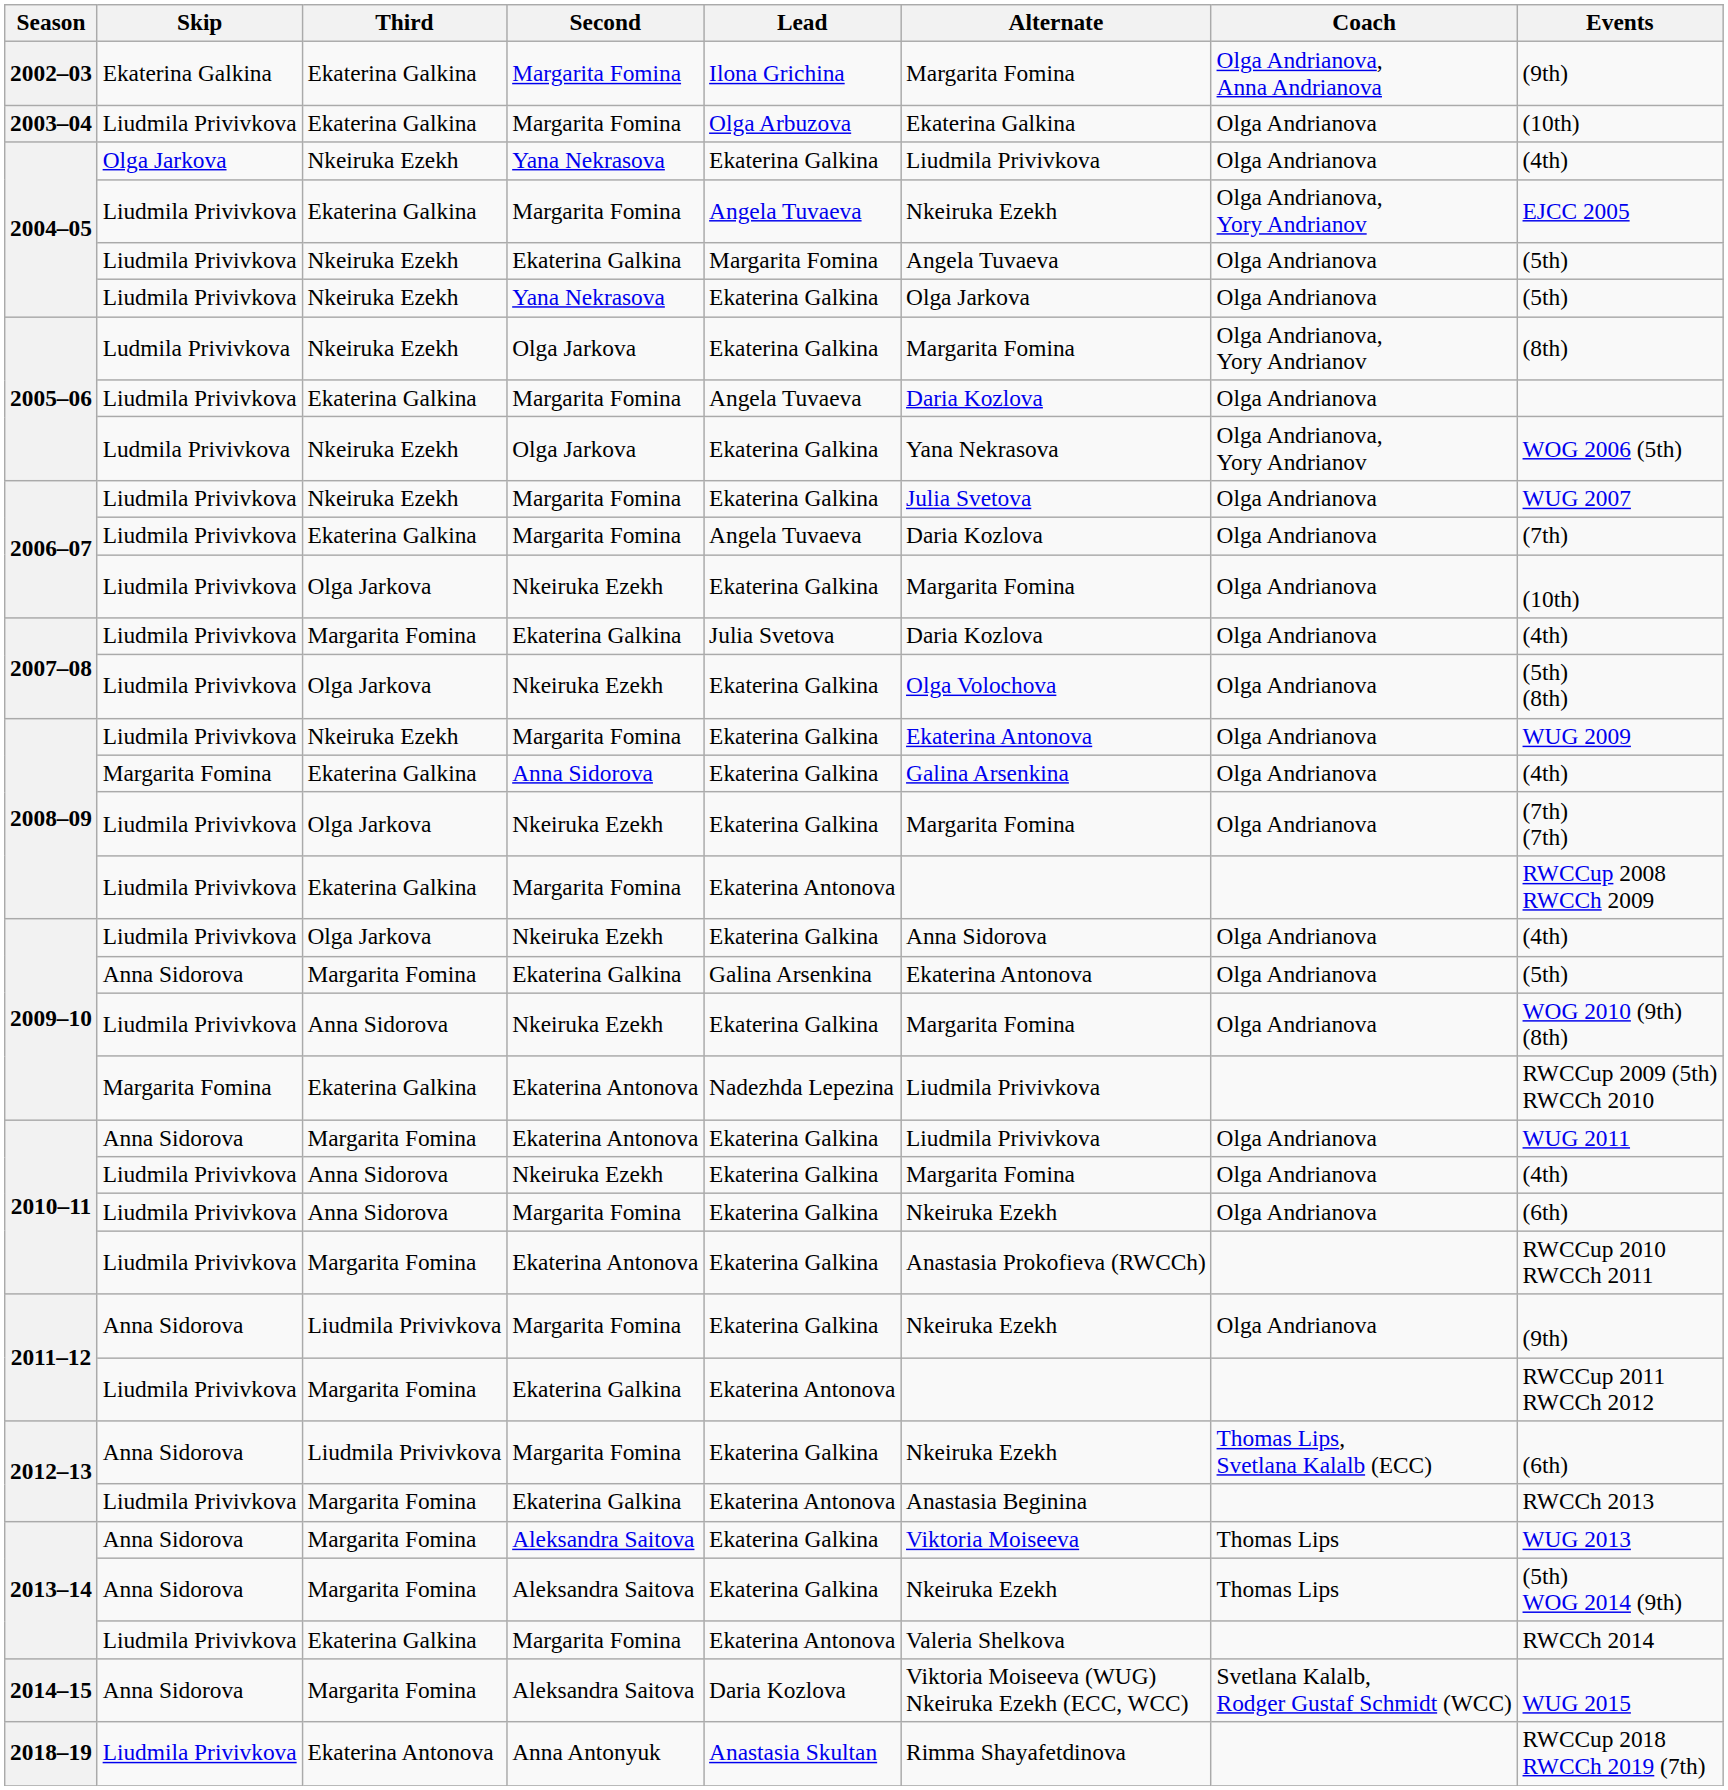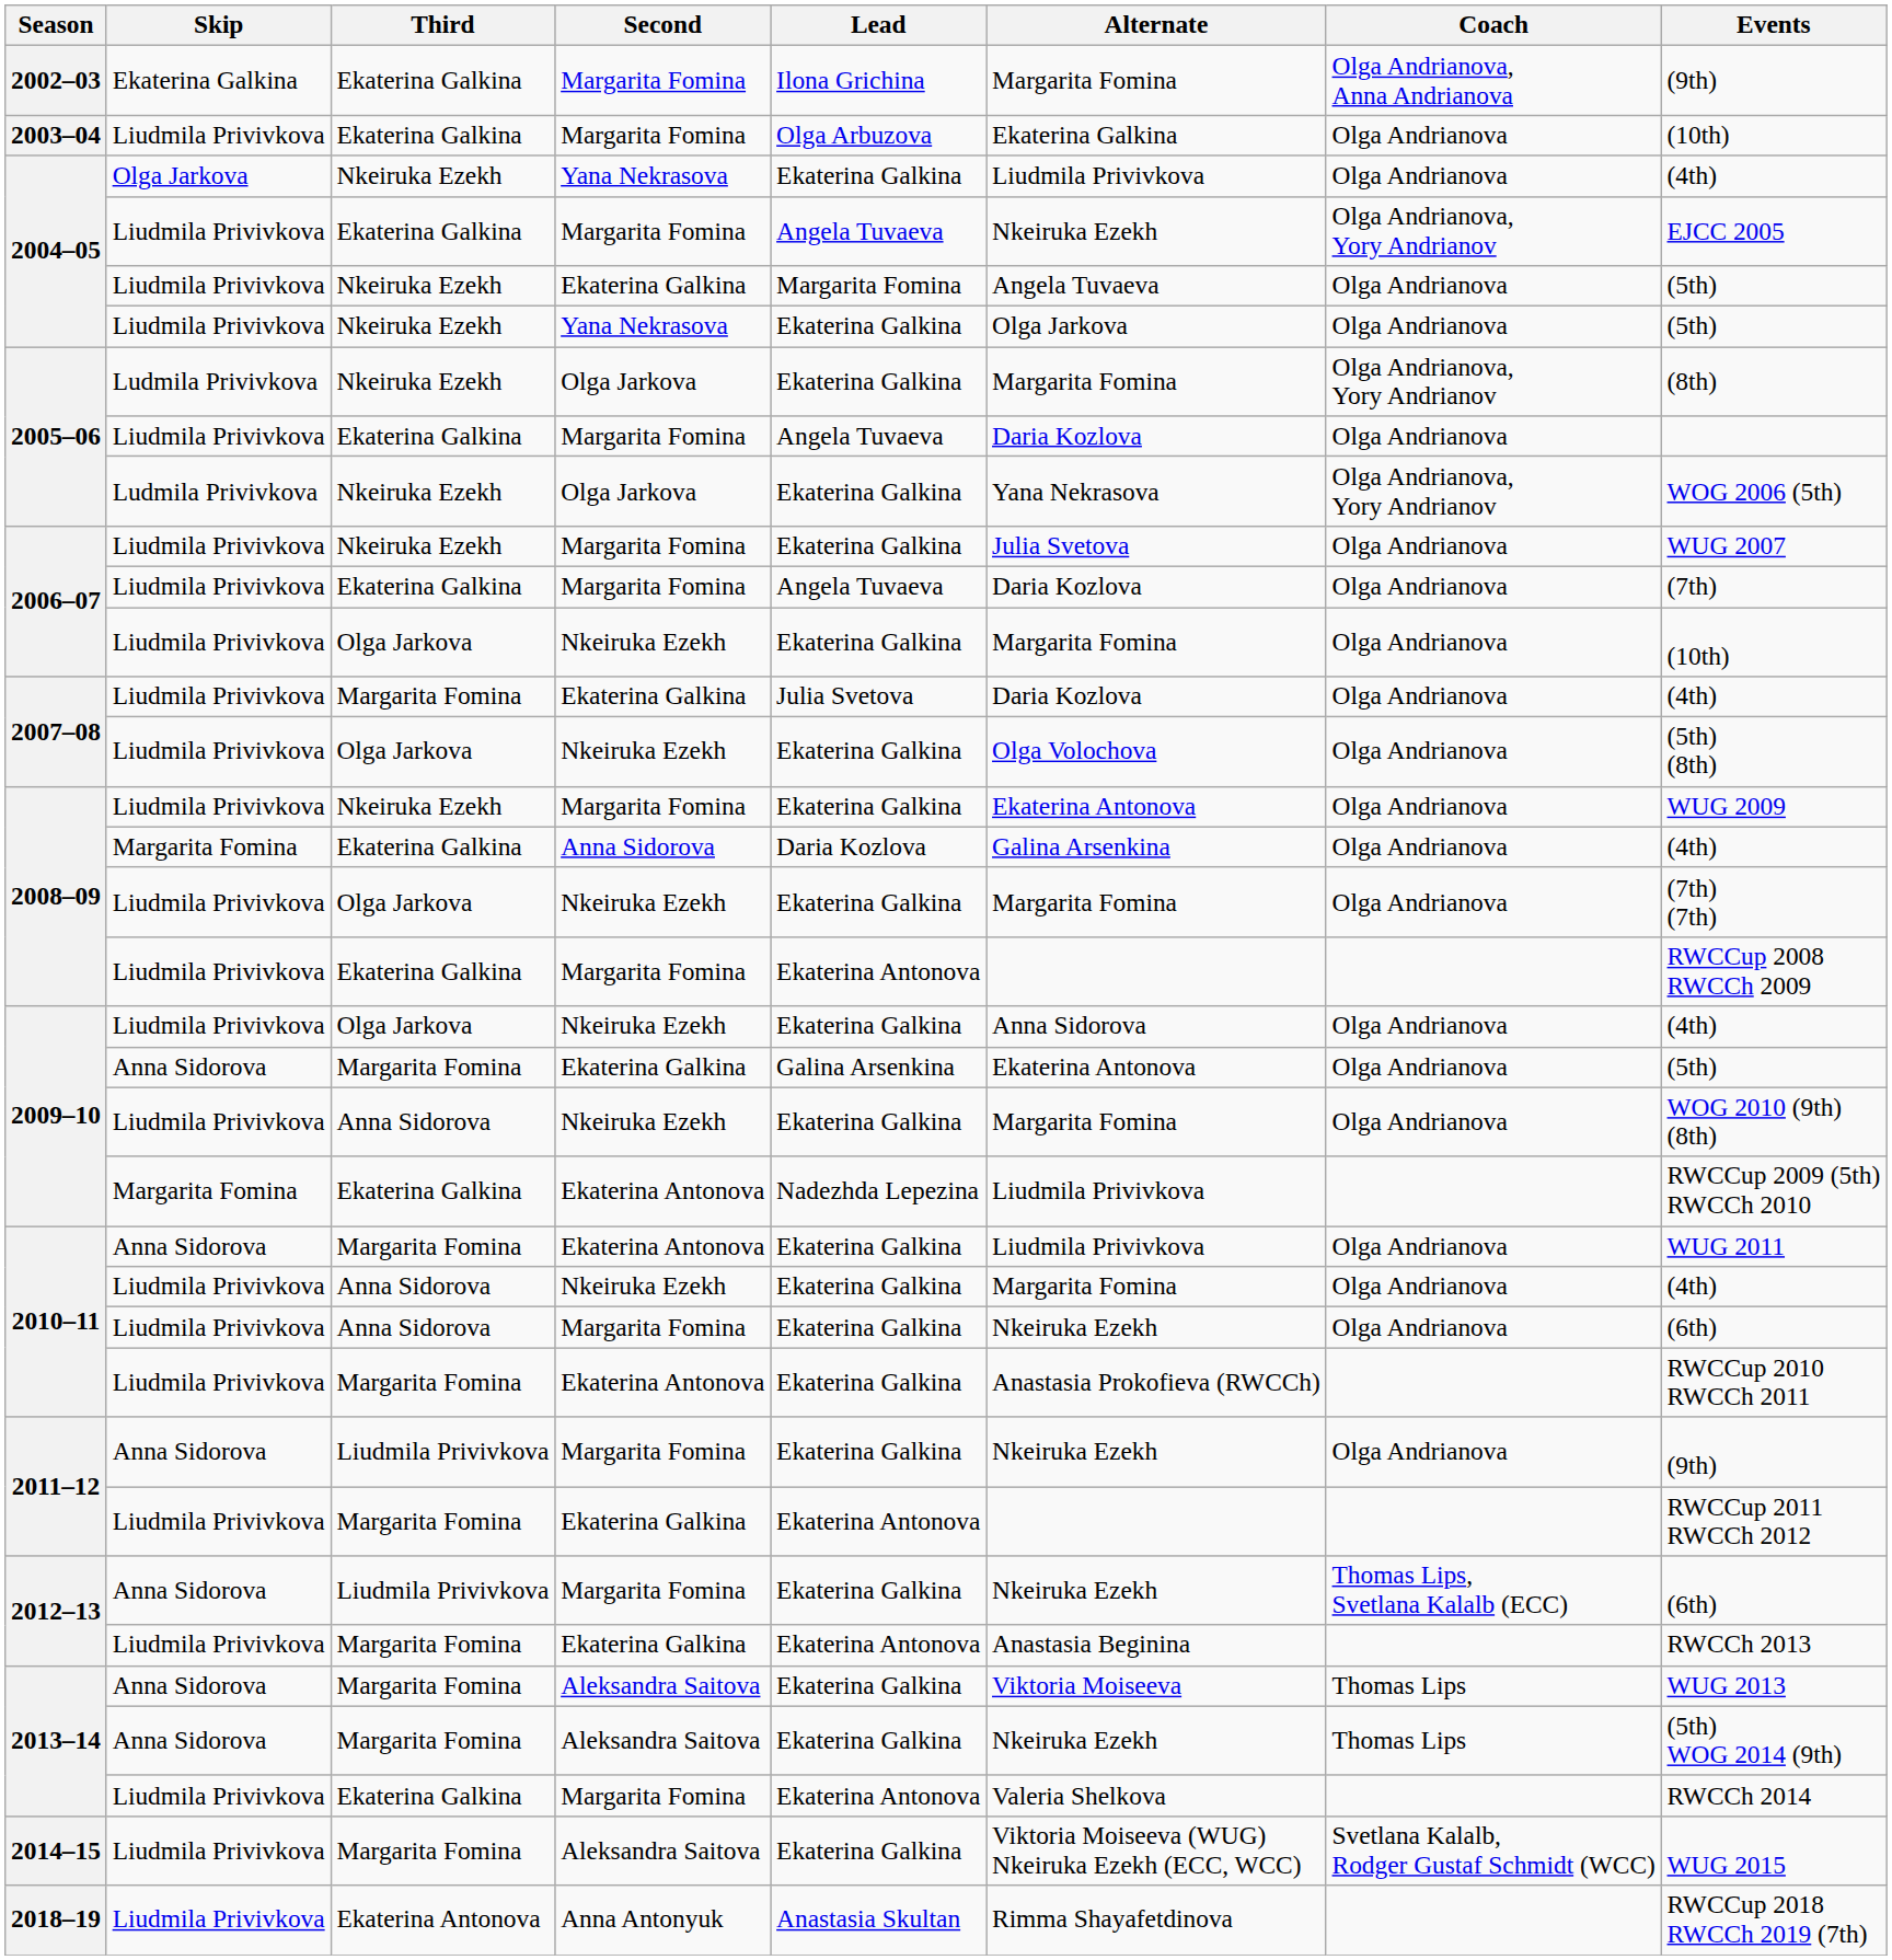2008–09 / Anna Sidorova | Lead: Ekaterina Galkina -> Daria Kozlova
2014–15 | Skip: Anna Sidorova -> Liudmila Privivkova
2014–15 | Lead: Daria Kozlova -> Ekaterina Galkina
